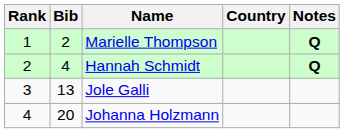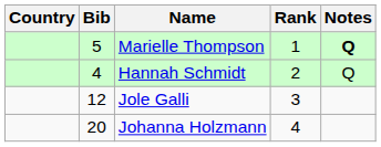columns swapped: Rank <-> Country
Marielle Thompson | Bib: 2 -> 5
Hannah Schmidt | Notes: bold -> normal
Jole Galli | Bib: 13 -> 12
